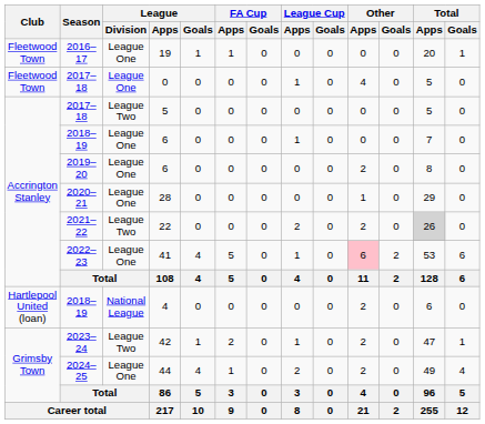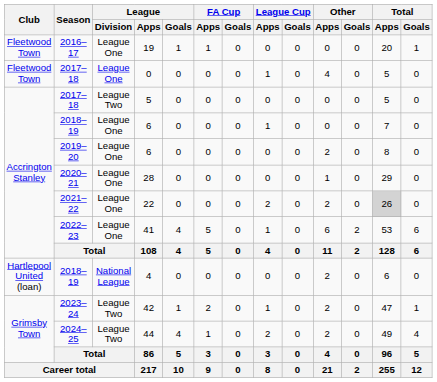22 | League / Division: League Two -> League One
41 | Other / Apps: pink background -> no background
44 | League / Division: League One -> League Two
